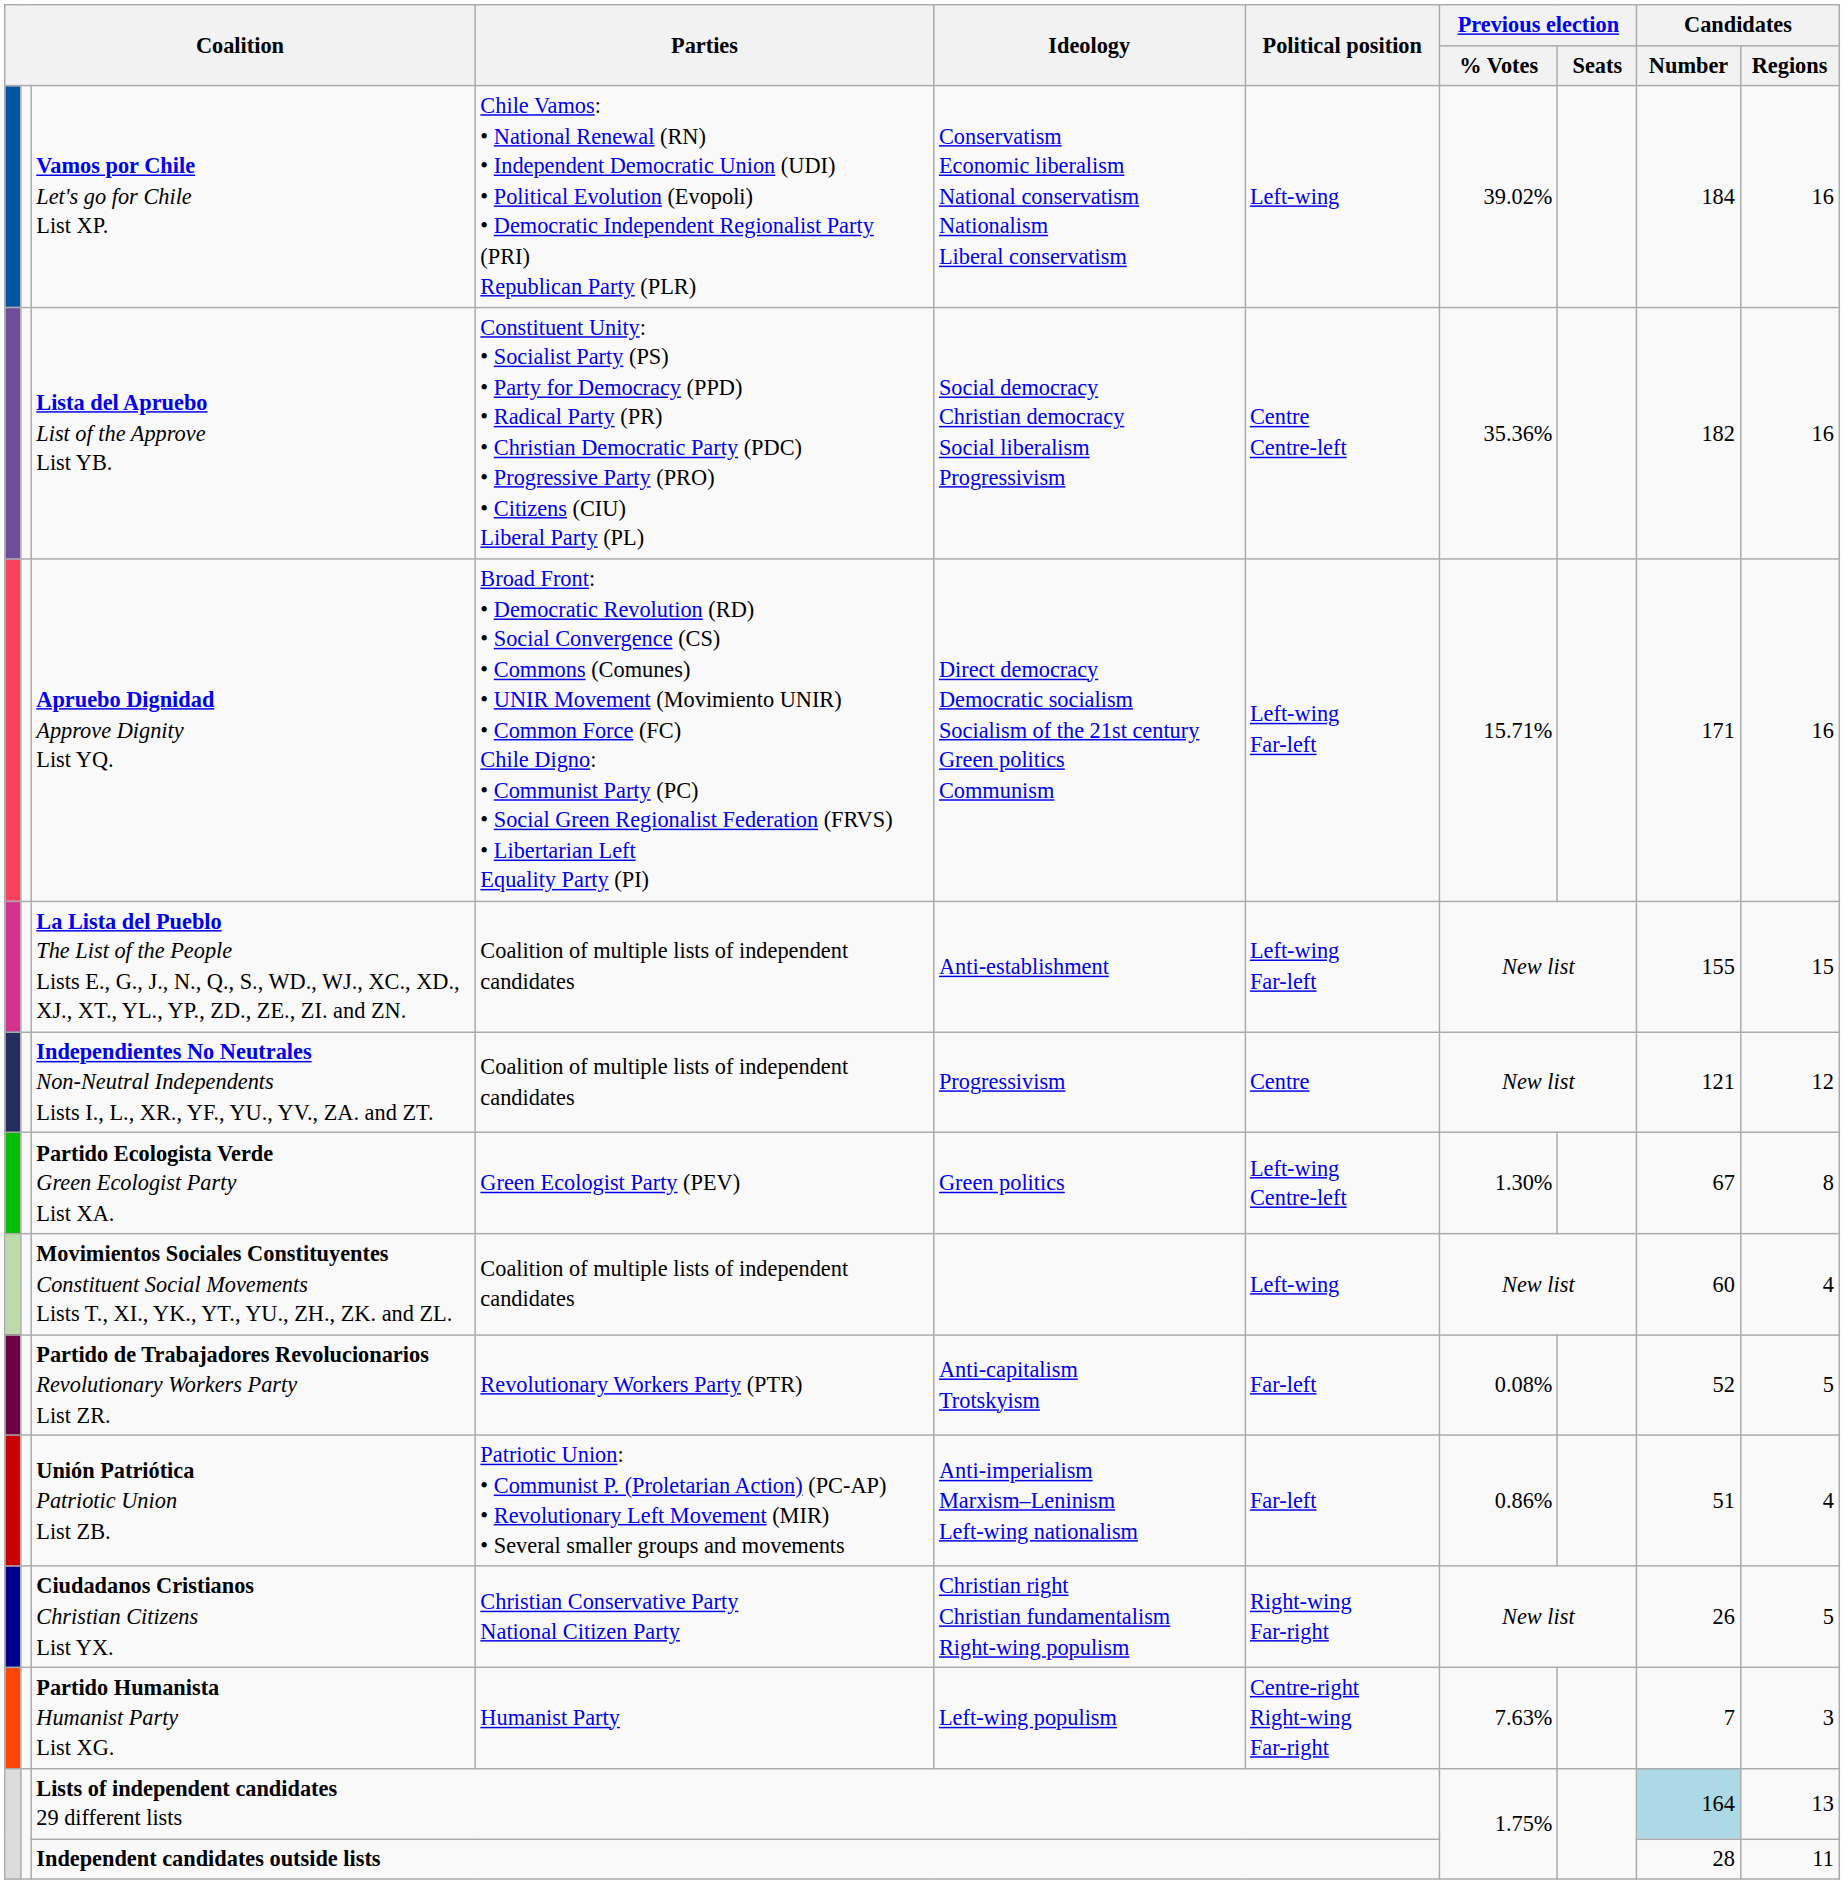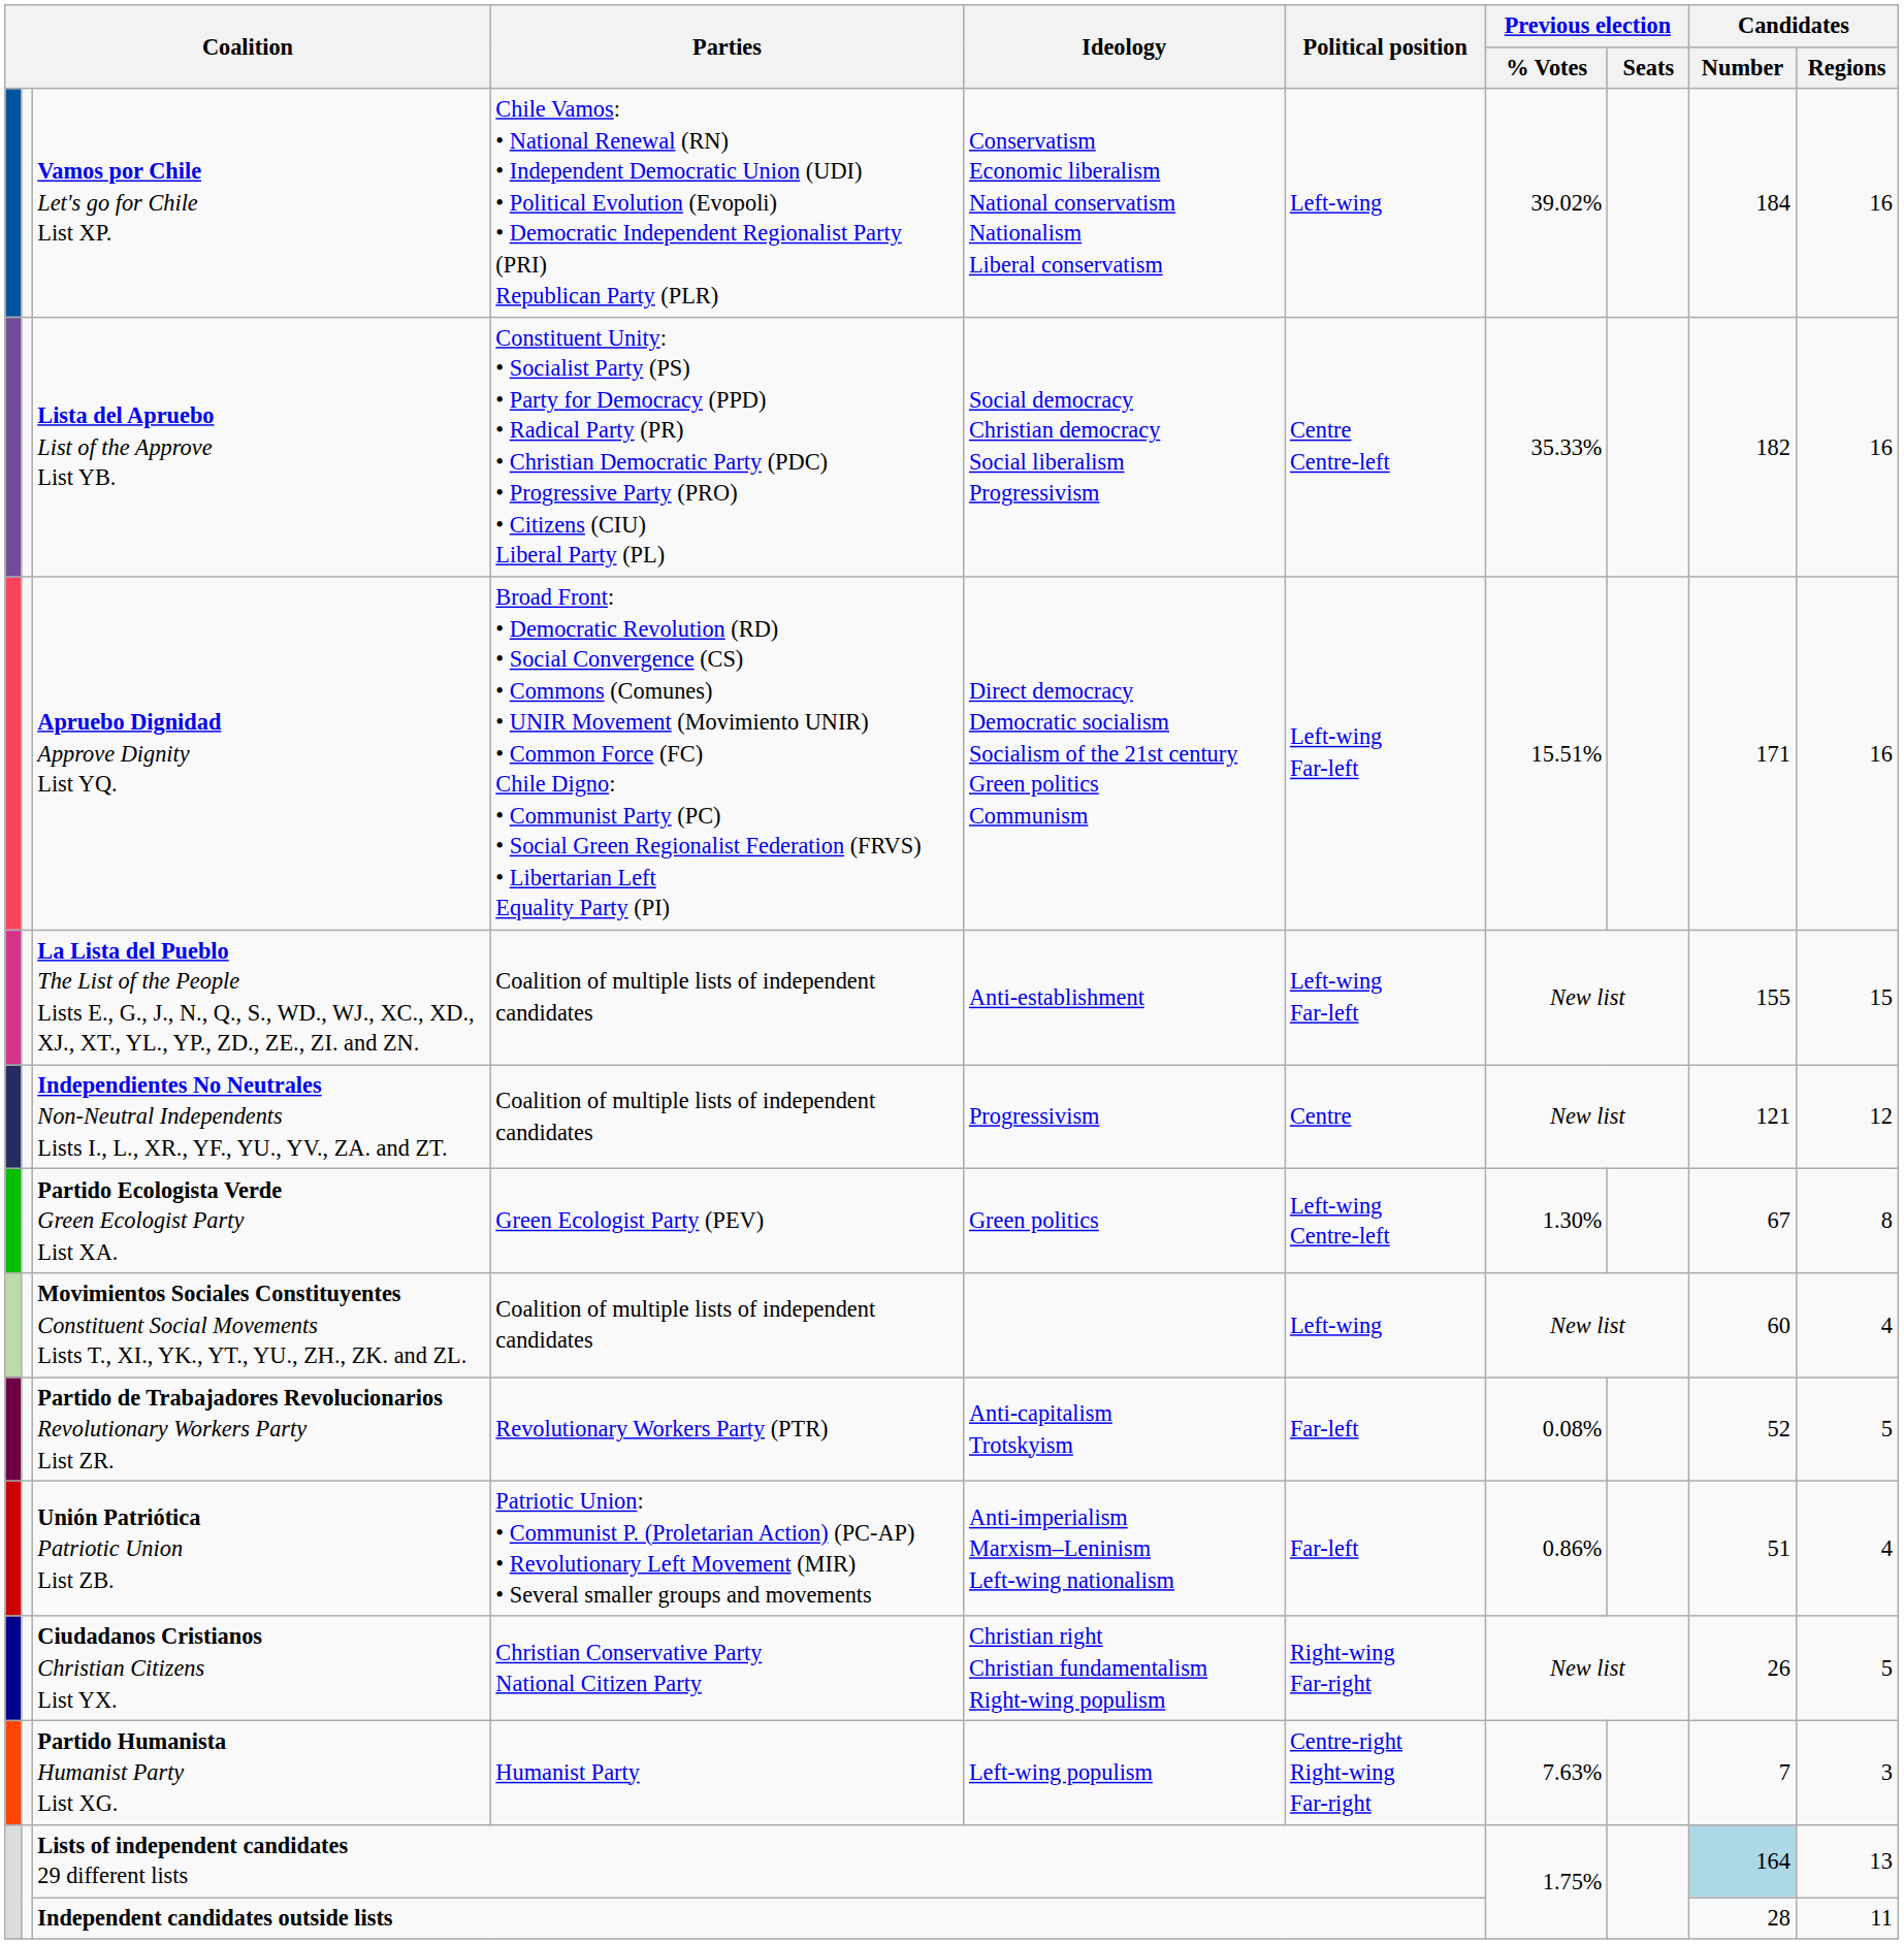Lista del Apruebo List of the Approve List YB. | Previous election / % Votes: 35.36% -> 35.33%
Apruebo Dignidad Approve Dignity List YQ. | Previous election / % Votes: 15.71% -> 15.51%
